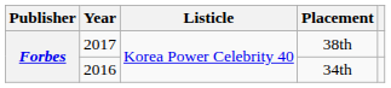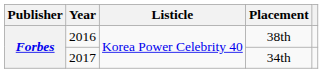38th | Year: 2017 -> 2016
34th | Year: 2016 -> 2017
